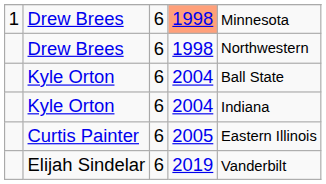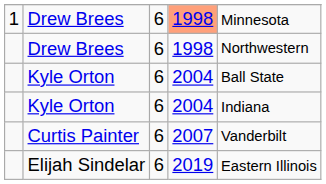Curtis Painter | column 4: 2005 -> 2007
Curtis Painter | column 5: Eastern Illinois -> Vanderbilt
Elijah Sindelar | column 5: Vanderbilt -> Eastern Illinois
